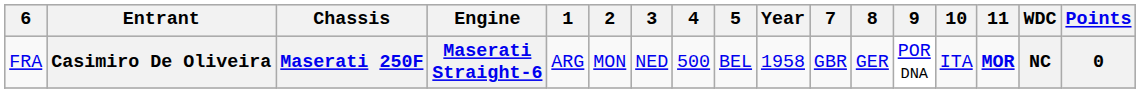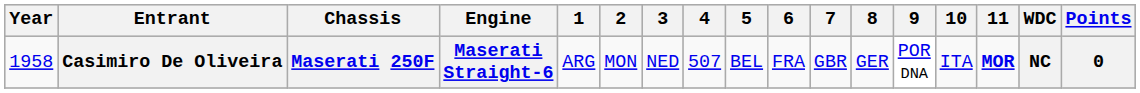columns swapped: Year <-> 6
Casimiro De Oliveira | 4: 500 -> 507
